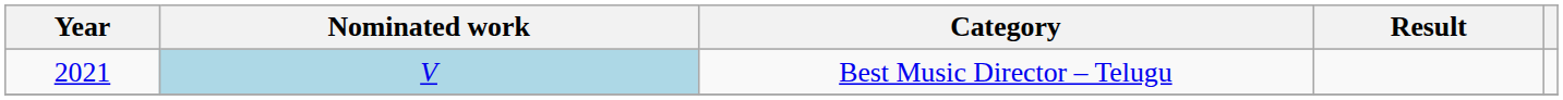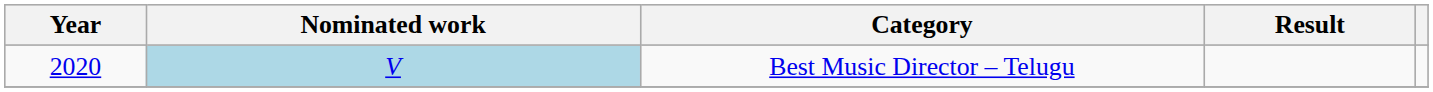Best Music Director – Telugu | Year: 2021 -> 2020
